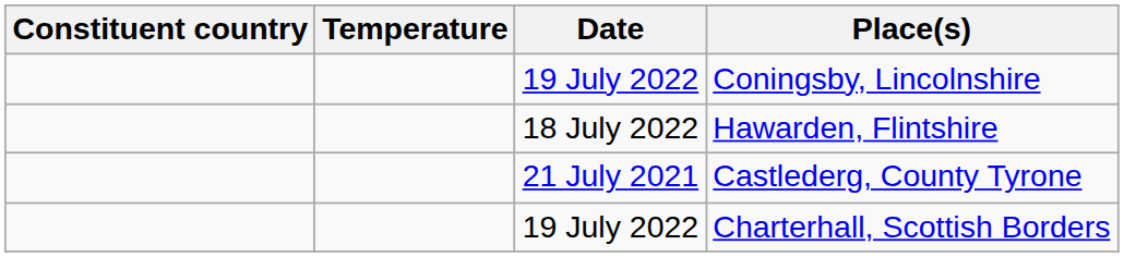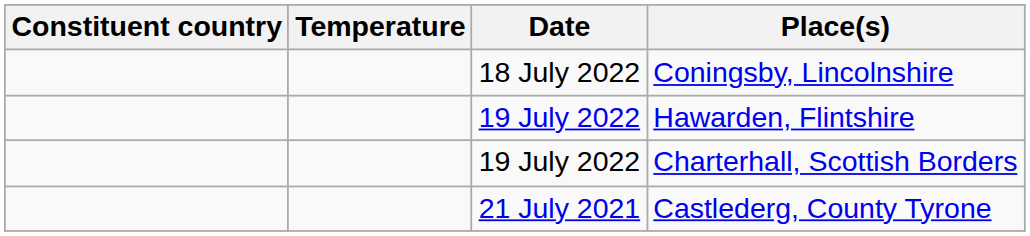Coningsby, Lincolnshire | Date: 19 July 2022 -> 18 July 2022
Hawarden, Flintshire | Date: 18 July 2022 -> 19 July 2022
rows swapped: Charterhall, Scottish Borders <-> Castlederg, County Tyrone
